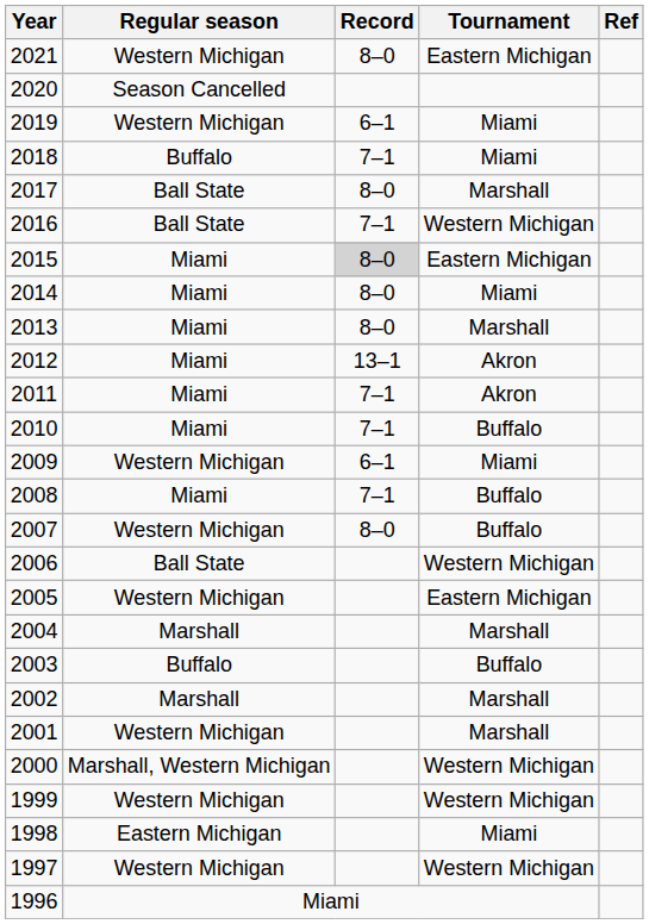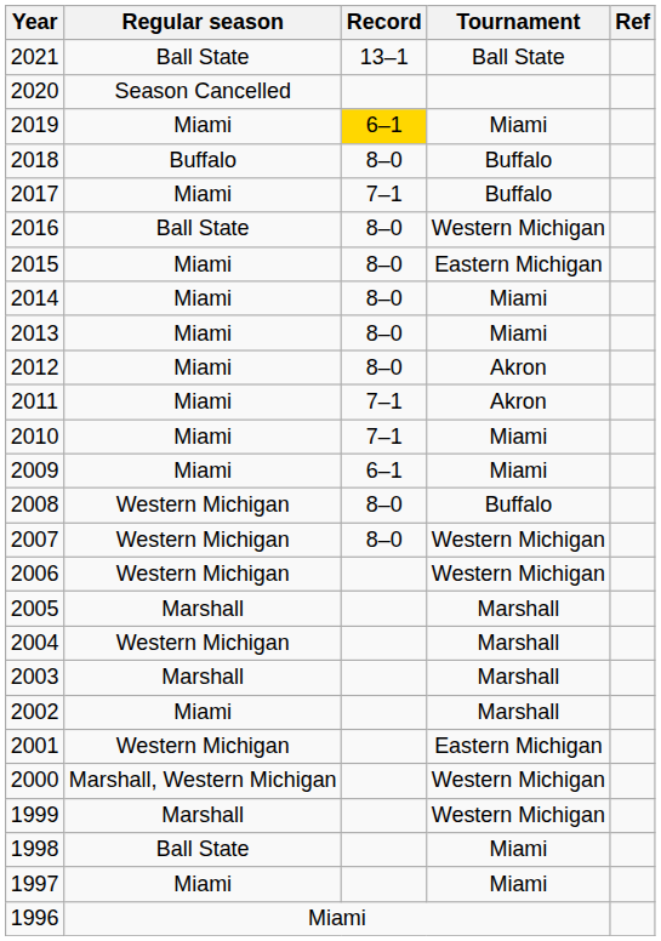2021 | Regular season: Western Michigan -> Ball State
2021 | Record: 8–0 -> 13–1
2021 | Tournament: Eastern Michigan -> Ball State
2019 | Regular season: Western Michigan -> Miami
2019 | Record: no background -> gold background
2018 | Record: 7–1 -> 8–0
2018 | Tournament: Miami -> Buffalo
2017 | Regular season: Ball State -> Miami
2017 | Record: 8–0 -> 7–1
2017 | Tournament: Marshall -> Buffalo
2016 | Record: 7–1 -> 8–0
2015 | Record: lightgrey background -> no background
2013 | Tournament: Marshall -> Miami
2012 | Record: 13–1 -> 8–0
2010 | Tournament: Buffalo -> Miami
2009 | Regular season: Western Michigan -> Miami
2008 | Regular season: Miami -> Western Michigan
2008 | Record: 7–1 -> 8–0
2007 | Tournament: Buffalo -> Western Michigan
2006 | Regular season: Ball State -> Western Michigan
2005 | Regular season: Western Michigan -> Marshall
2005 | Tournament: Eastern Michigan -> Marshall
2004 | Regular season: Marshall -> Western Michigan
2003 | Regular season: Buffalo -> Marshall
2003 | Tournament: Buffalo -> Marshall
2002 | Regular season: Marshall -> Miami
2001 | Tournament: Marshall -> Eastern Michigan
1999 | Regular season: Western Michigan -> Marshall
1998 | Regular season: Eastern Michigan -> Ball State
1997 | Regular season: Western Michigan -> Miami
1997 | Tournament: Western Michigan -> Miami
